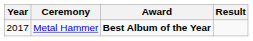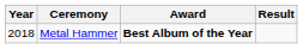Metal Hammer | Year: 2017 -> 2018
